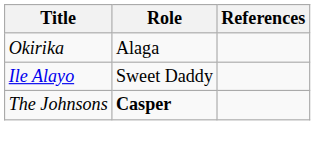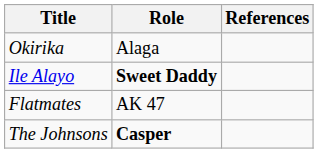Ile Alayo | Role: normal -> bold
+ row: Flatmates | AK 47
